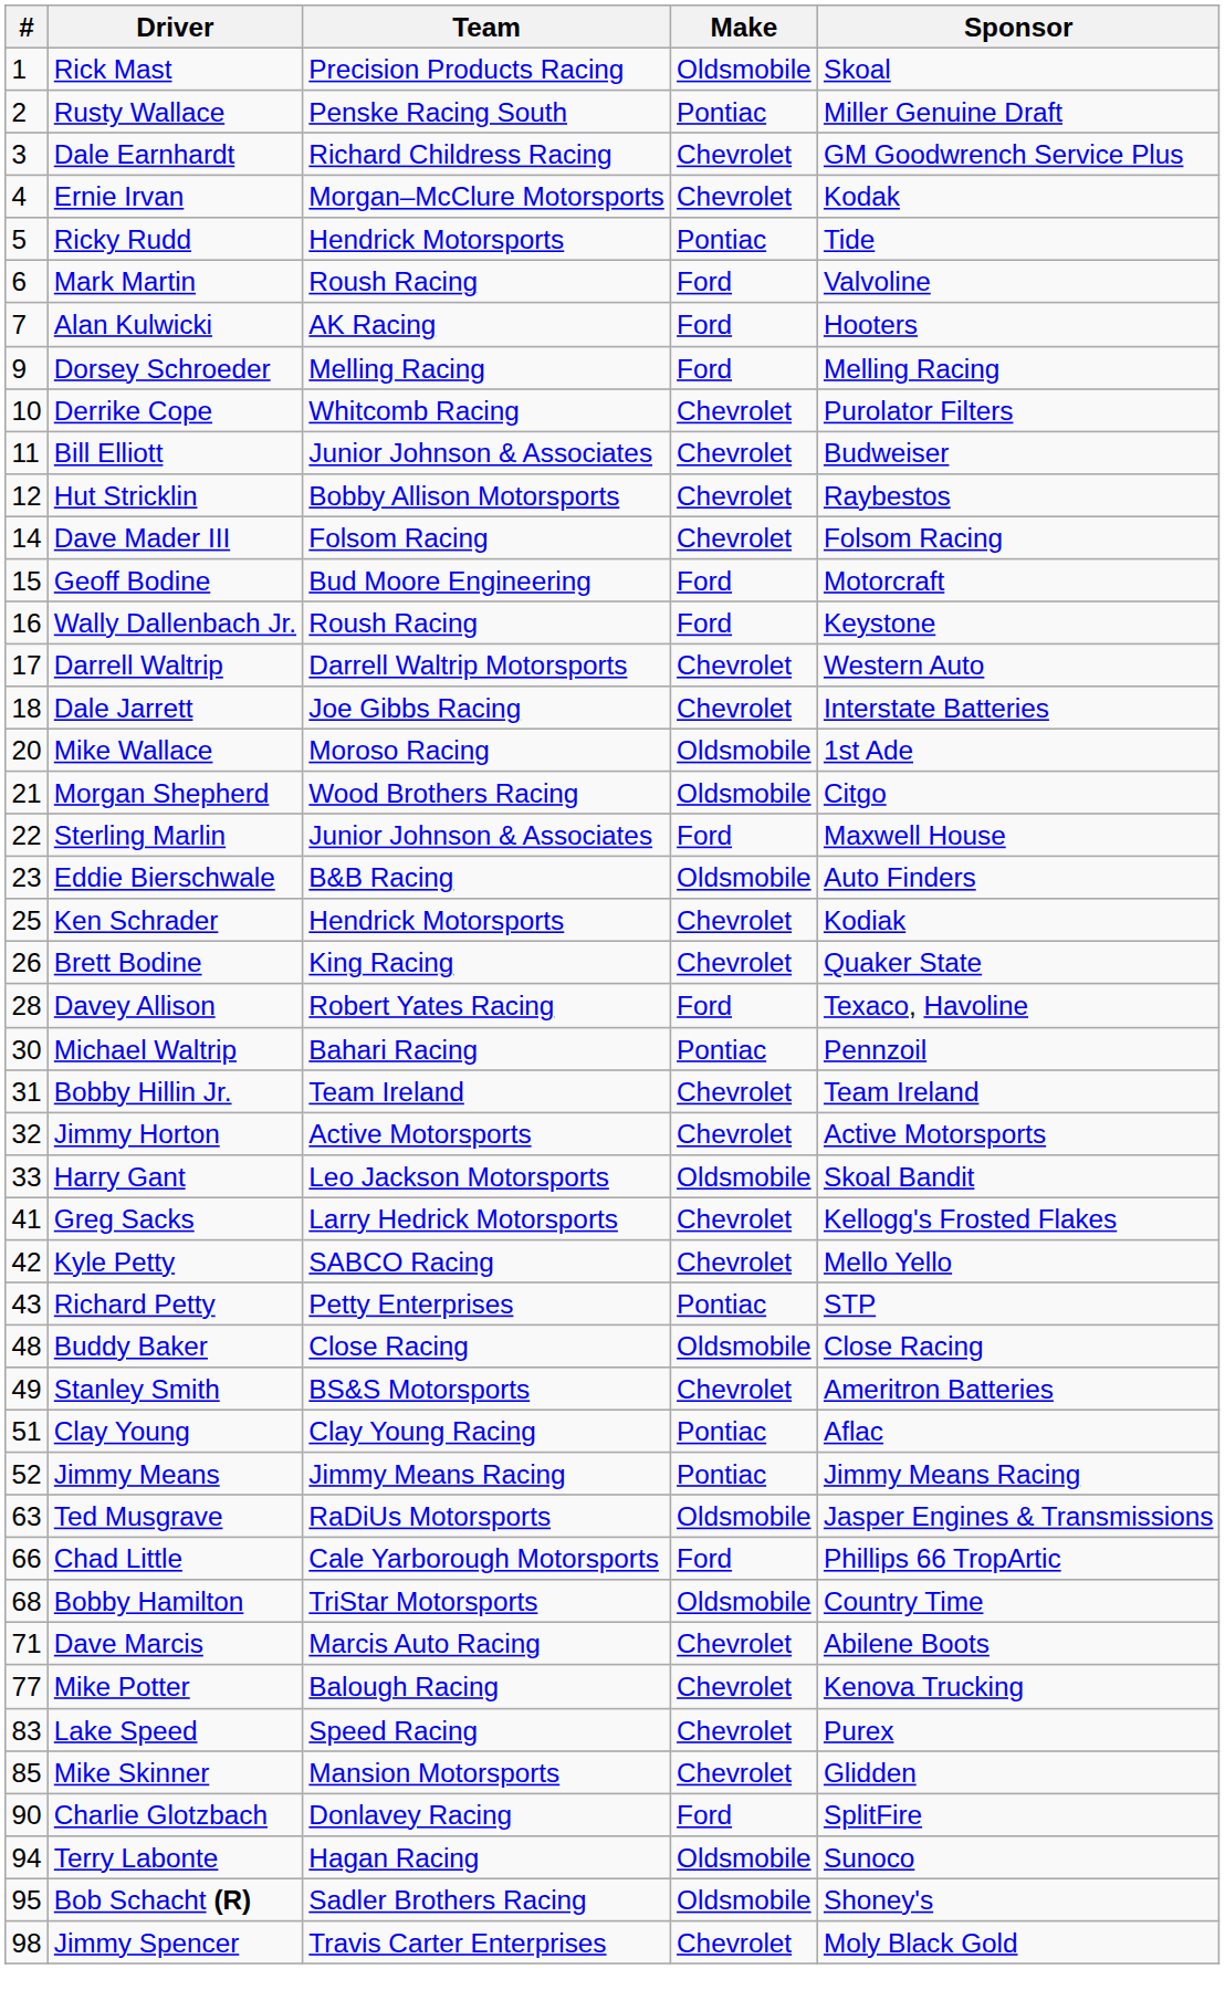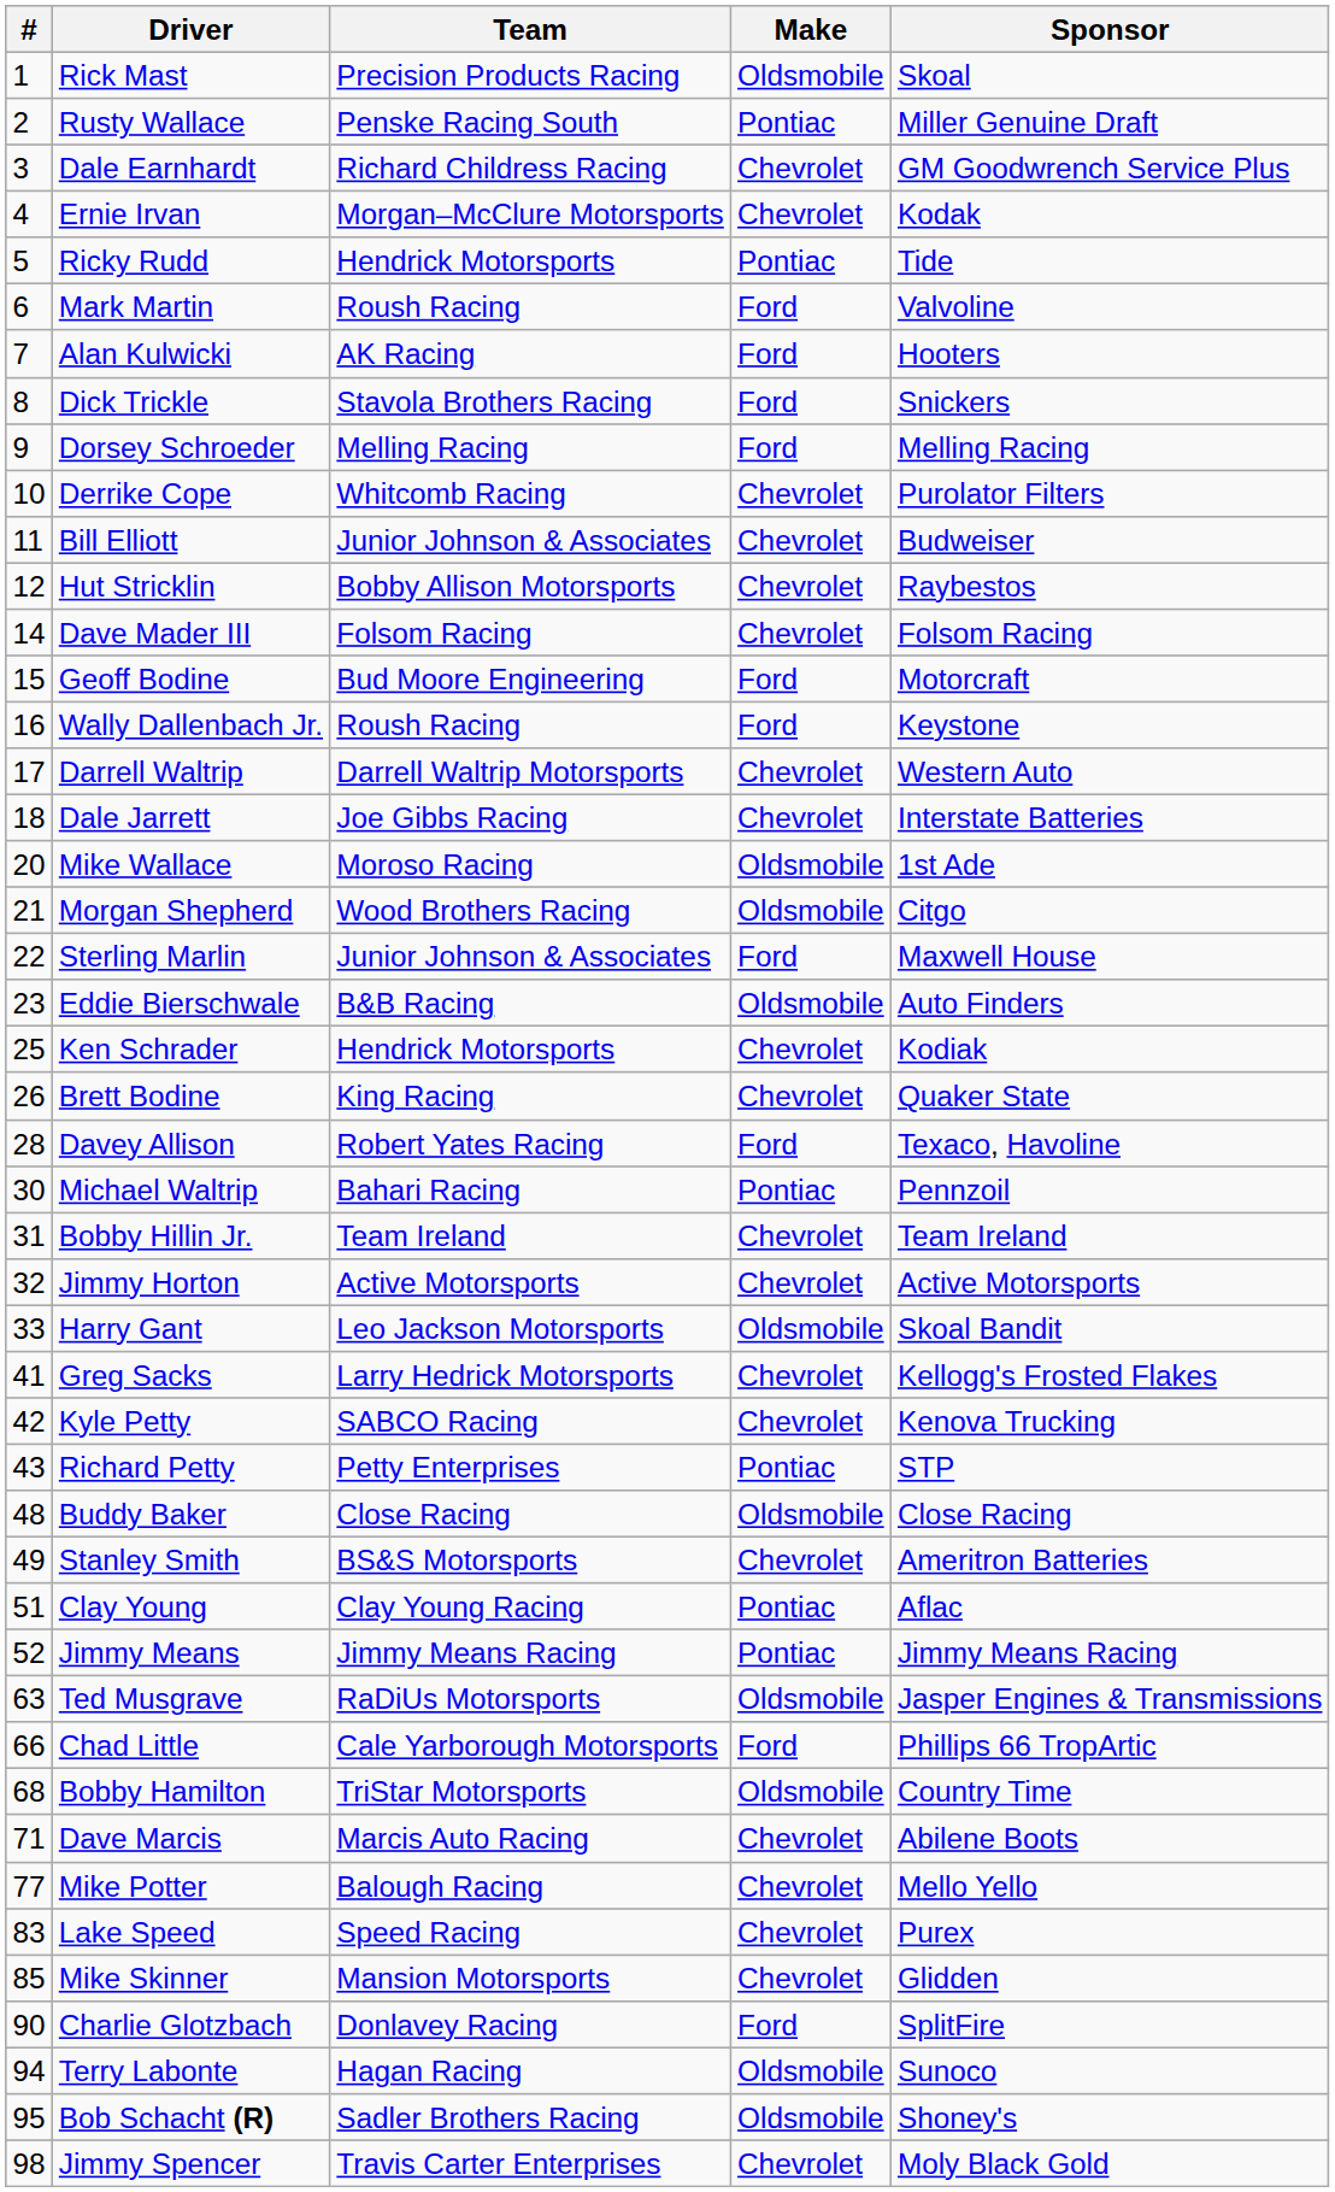+ row: 8 | Dick Trickle | Stavola Brothers Racing | Ford | Snickers
Kyle Petty | Sponsor: Mello Yello -> Kenova Trucking
Mike Potter | Sponsor: Kenova Trucking -> Mello Yello
